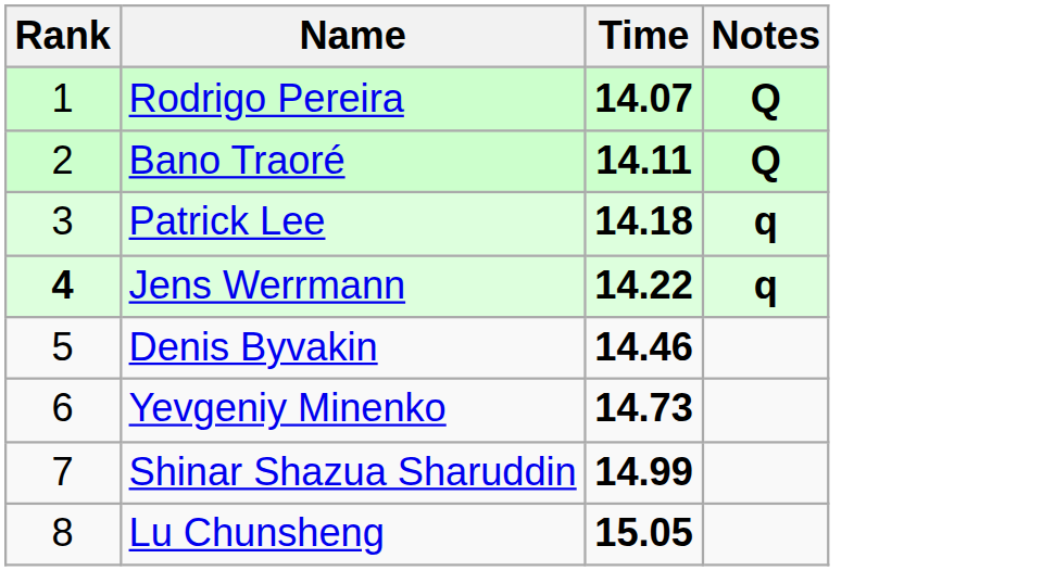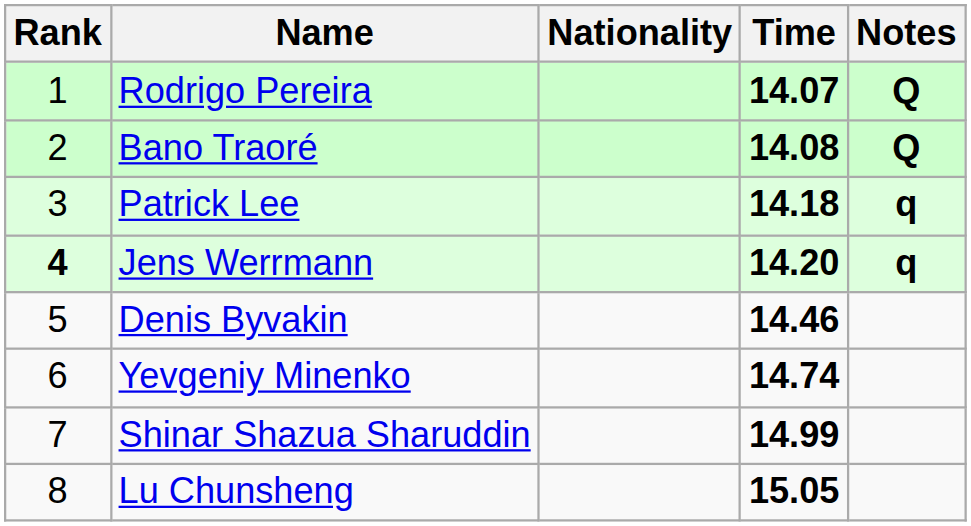+ column: Nationality
Bano Traoré | Time: 14.11 -> 14.08
Jens Werrmann | Time: 14.22 -> 14.20
Yevgeniy Minenko | Time: 14.73 -> 14.74
